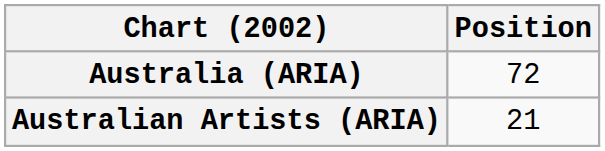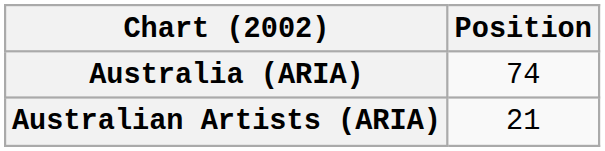Australia (ARIA) | Position: 72 -> 74
